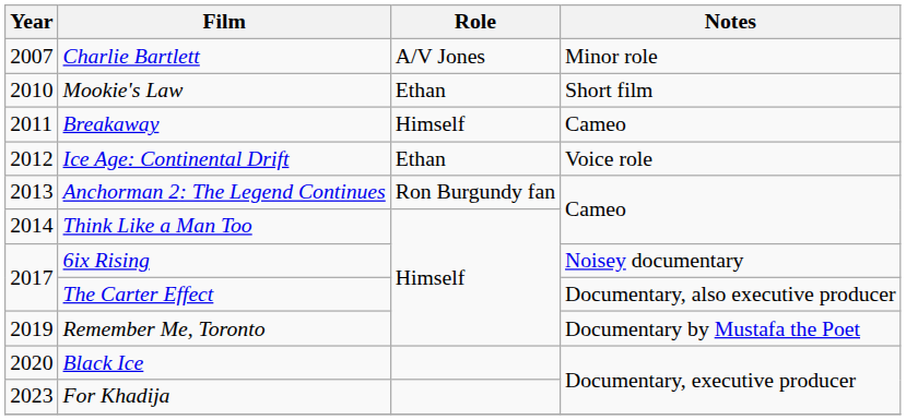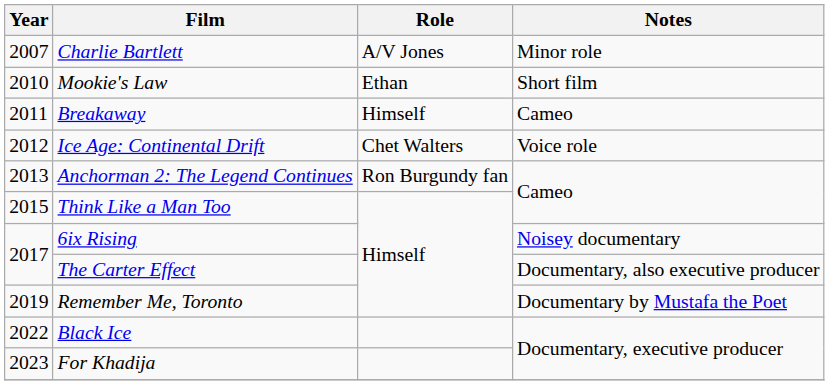Ice Age: Continental Drift | Role: Ethan -> Chet Walters
Think Like a Man Too | Year: 2014 -> 2015
Black Ice | Year: 2020 -> 2022
